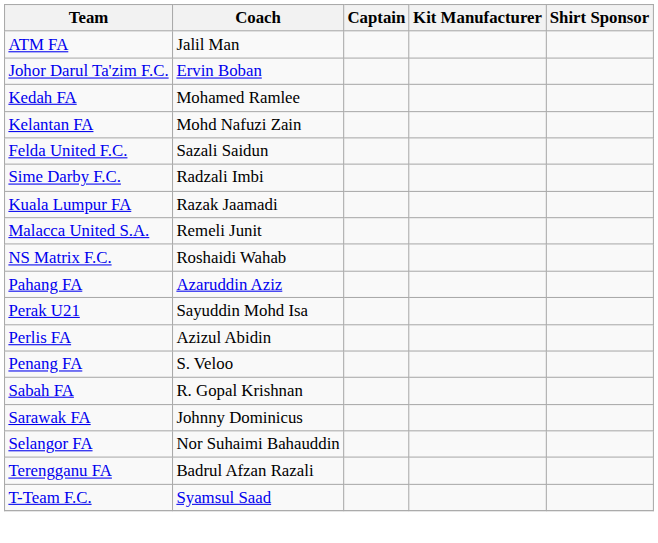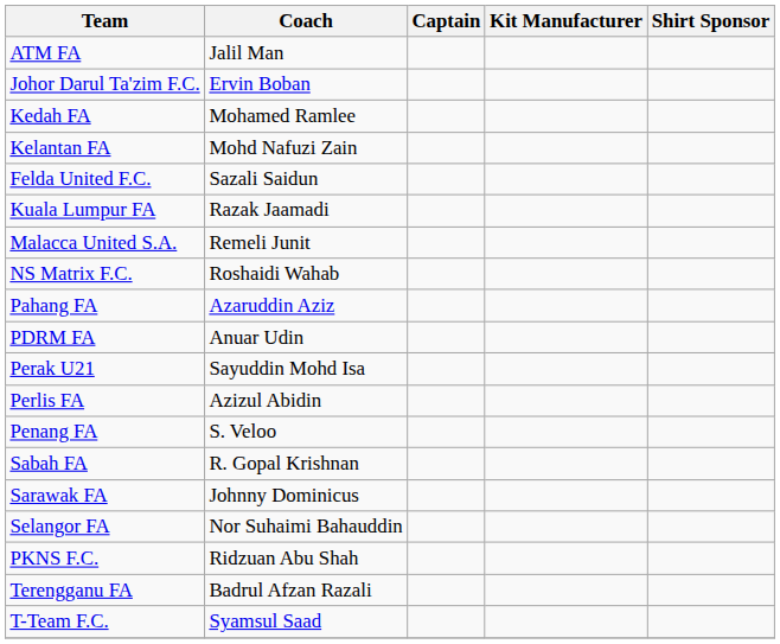- row: Sime Darby F.C. | Radzali Imbi
+ row: PDRM FA | Anuar Udin
+ row: PKNS F.C. | Ridzuan Abu Shah
